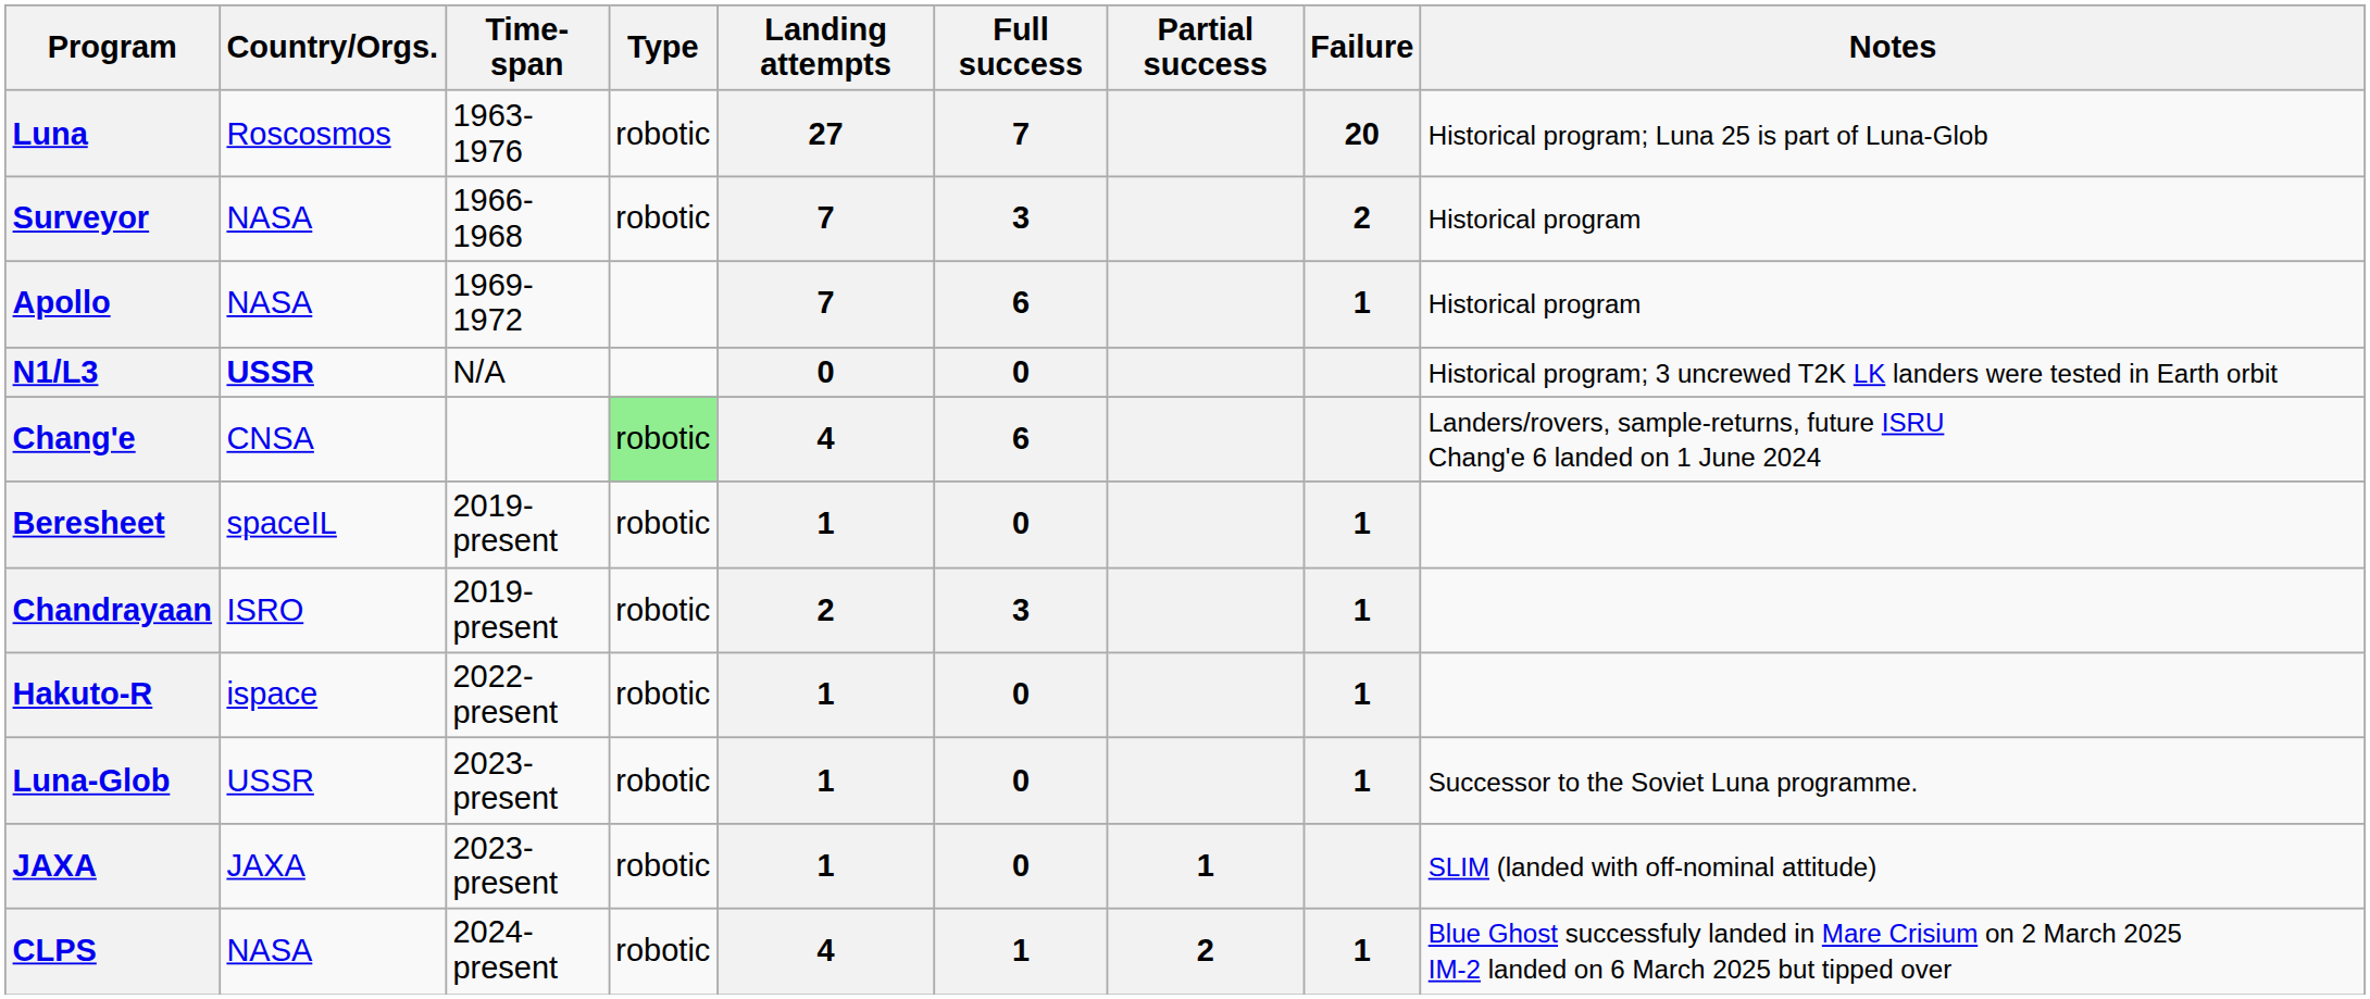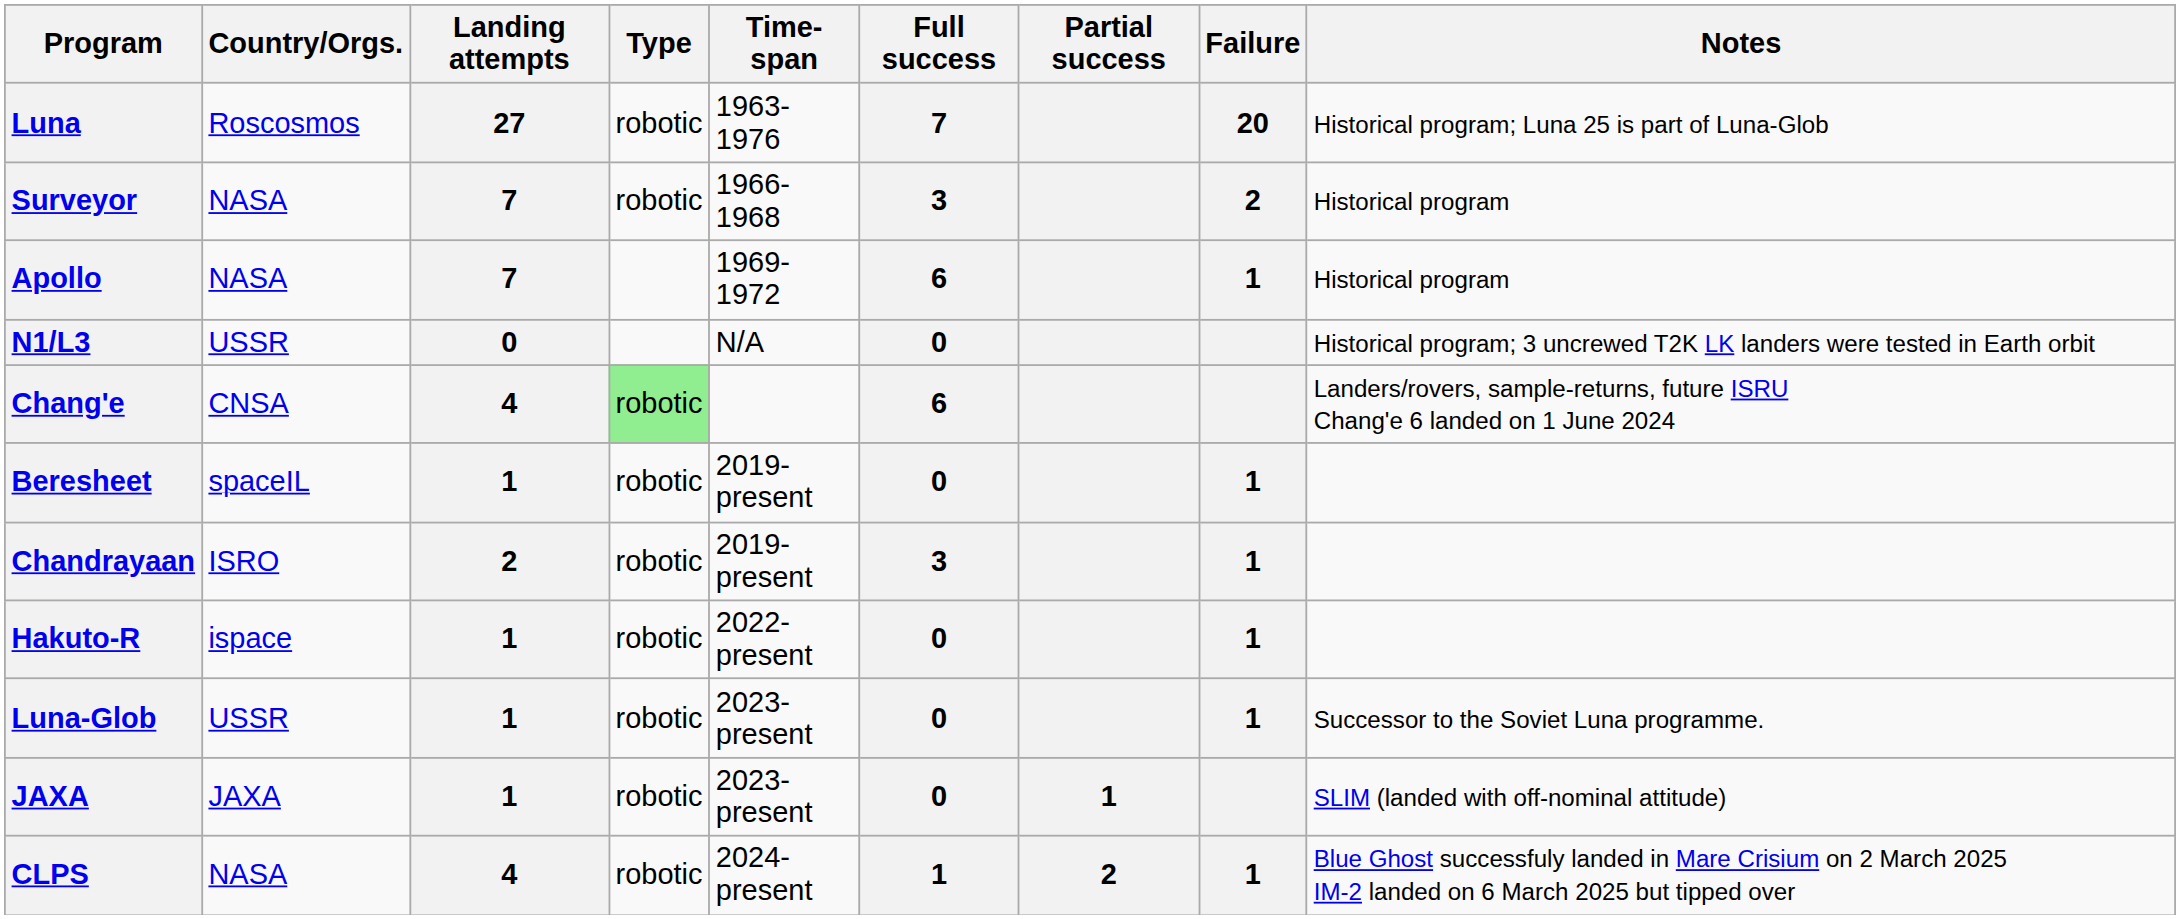columns swapped: Time-span <-> Landing attempts
N1/L3 | Country/Orgs.: bold -> normal
